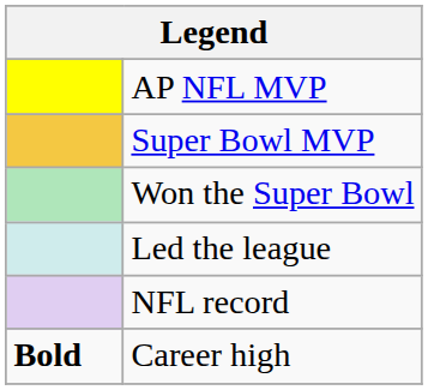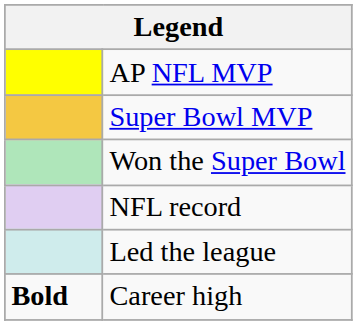rows swapped: NFL record <-> Led the league
